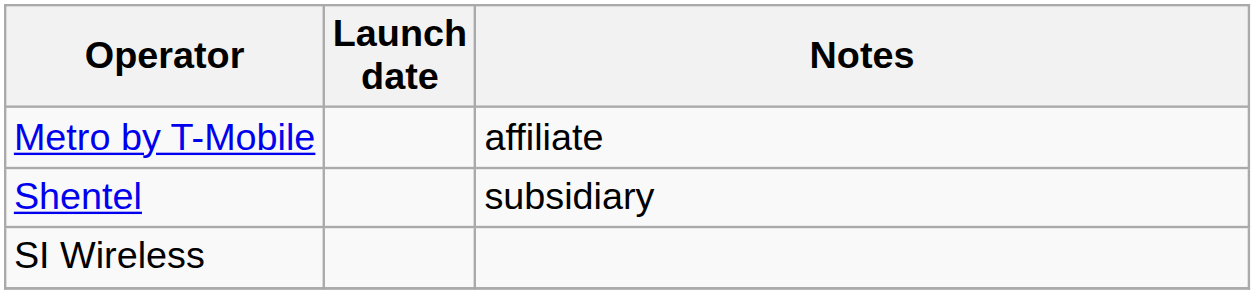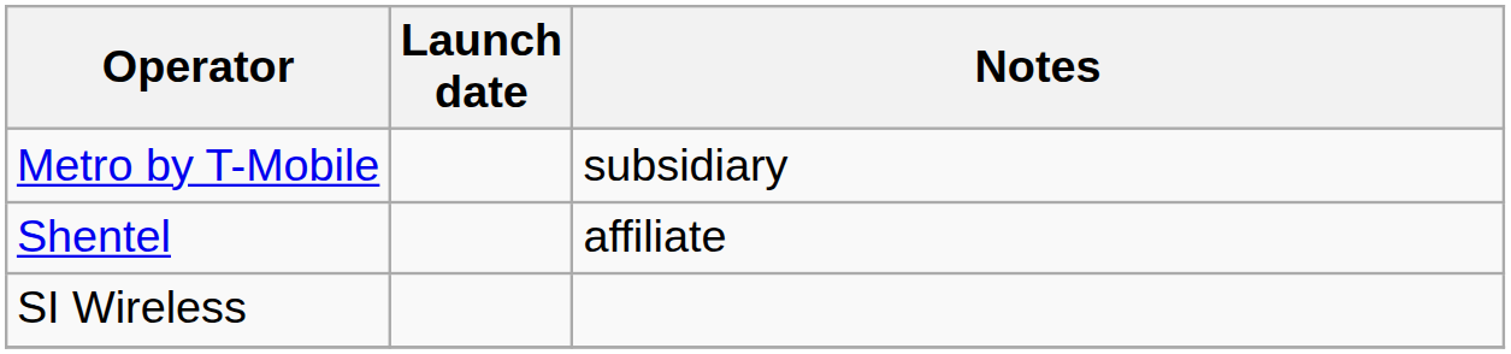Metro by T-Mobile | Notes: affiliate -> subsidiary
Shentel | Notes: subsidiary -> affiliate
